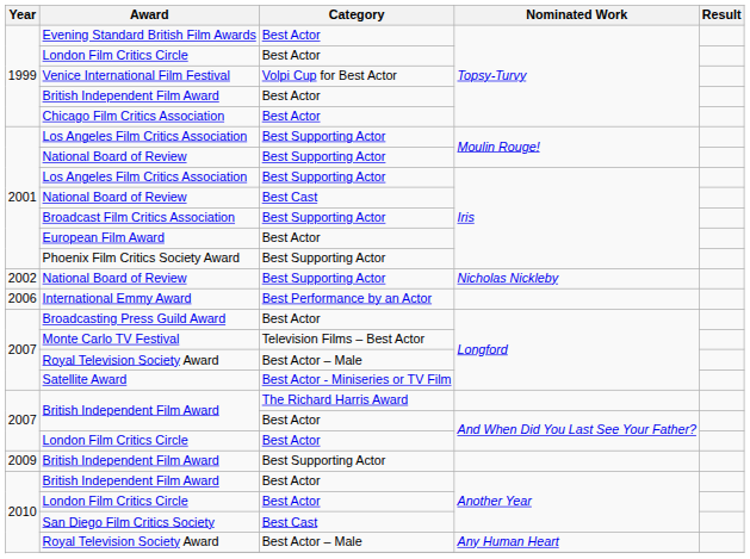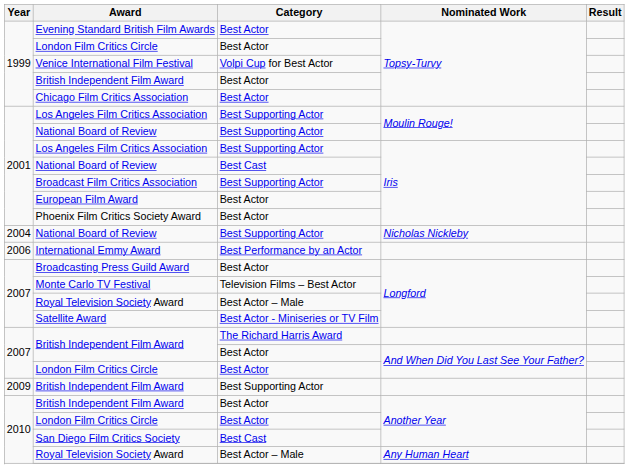Phoenix Film Critics Society Award | Category: Best Supporting Actor -> Best Actor
National Board of Review / Nicholas Nickleby | Year: 2002 -> 2004
